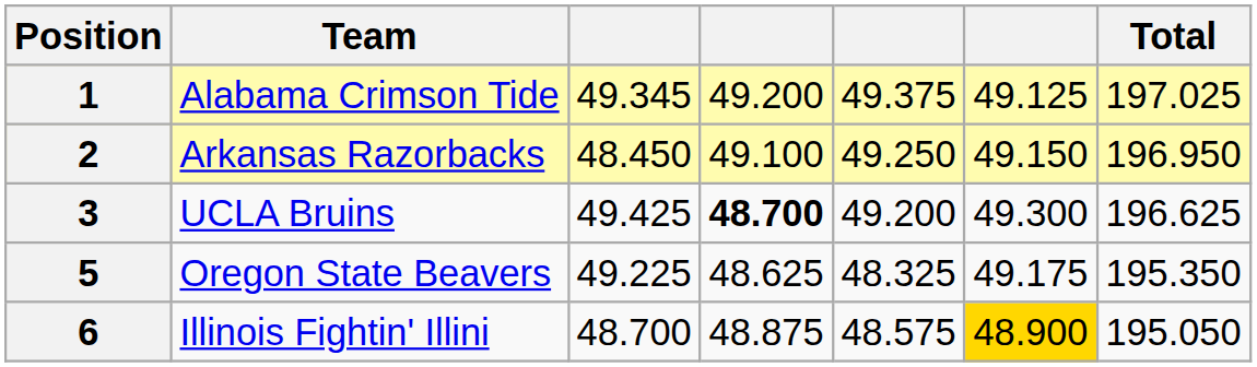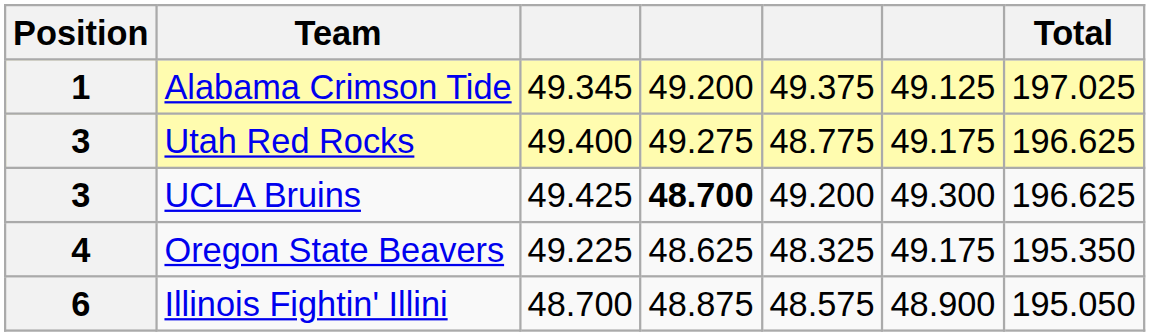- row: 2 | Arkansas Razorbacks | 48.450 | 49.100 | 49.250 | 49.150 | 196.950
+ row: 3 | Utah Red Rocks | 49.400 | 49.275 | 48.775 | 49.175 | 196.625
Oregon State Beavers | Position: 5 -> 4
Illinois Fightin' Illini | column 6: gold background -> no background
